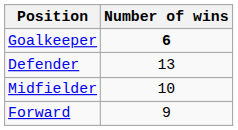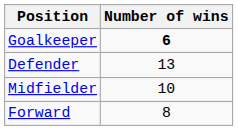Forward | Number of wins: 9 -> 8
